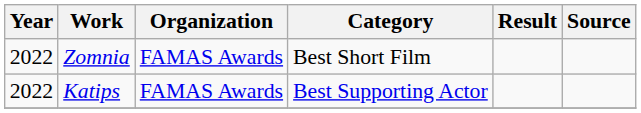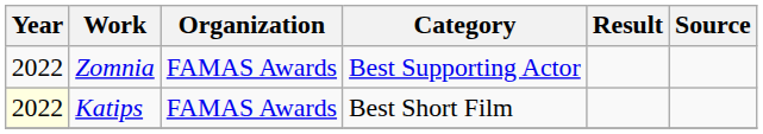Zomnia | Category: Best Short Film -> Best Supporting Actor
Katips | Year: no background -> lightyellow background
Katips | Category: Best Supporting Actor -> Best Short Film
